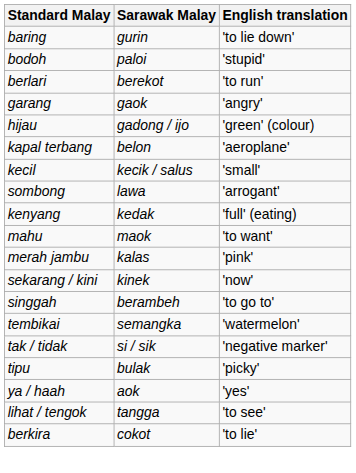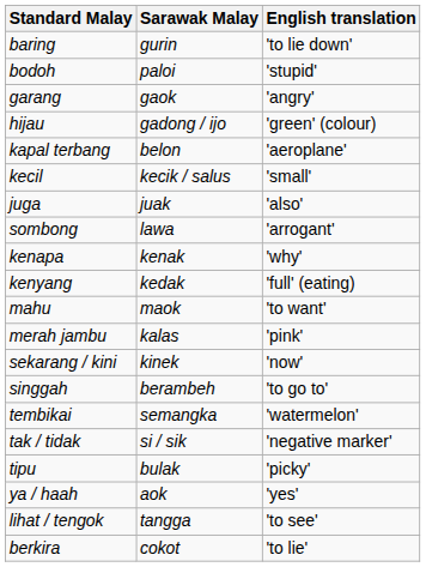- row: berlari | berekot | 'to run'
+ row: juga | juak | 'also'
+ row: kenapa | kenak | 'why'
